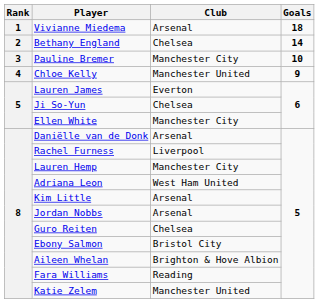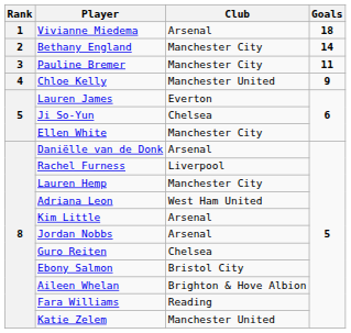Bethany England | Club: Chelsea -> Manchester City
Pauline Bremer | Goals: 10 -> 11
